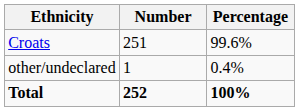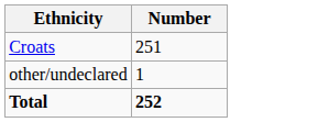- column: Percentage | 99.6% | 0.4% | 100%
